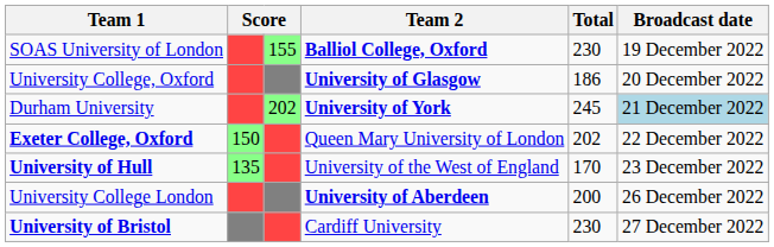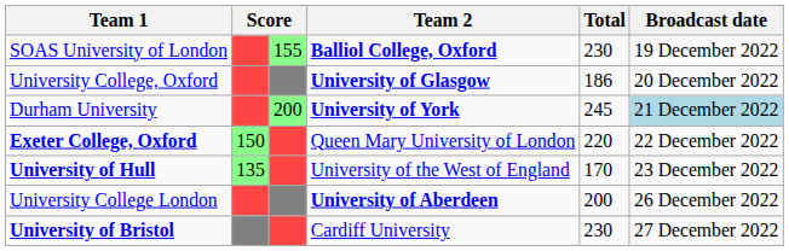Durham University | column 3: 202 -> 200
Exeter College, Oxford | Total: 202 -> 220
